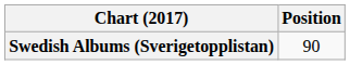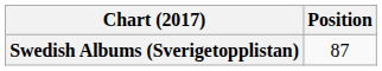Swedish Albums (Sverigetopplistan) | Position: 90 -> 87
